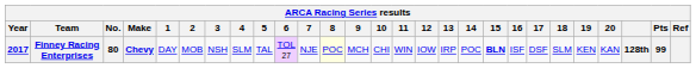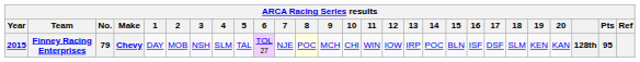Finney Racing Enterprises | Year: 2017 -> 2015
Finney Racing Enterprises | No.: 80 -> 79
Finney Racing Enterprises | 15: bold -> normal
Finney Racing Enterprises | Pts: 99 -> 95
